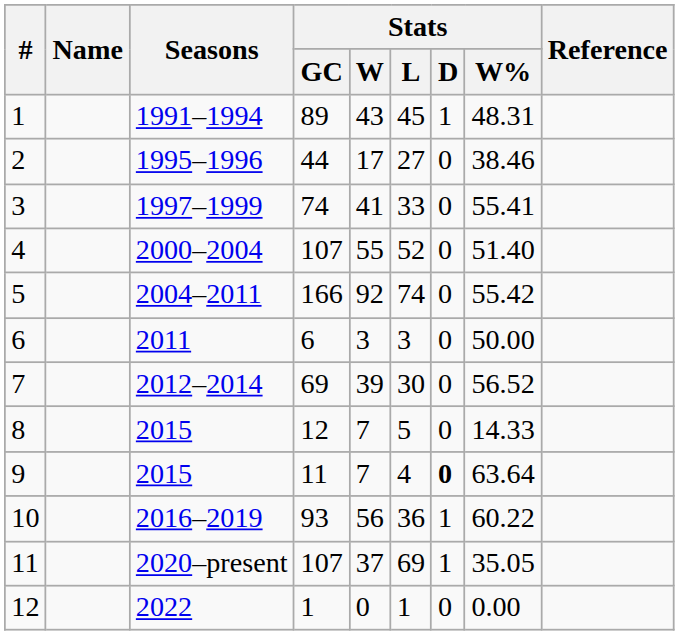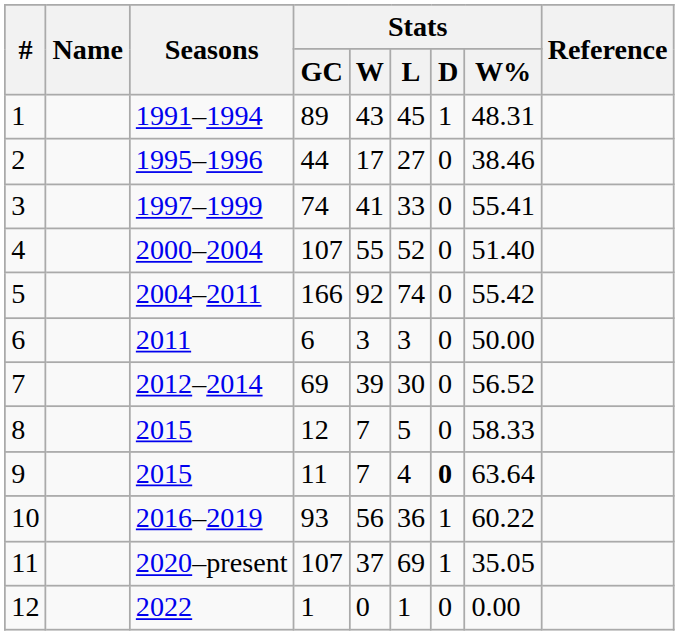8 | Stats / W%: 14.33 -> 58.33
